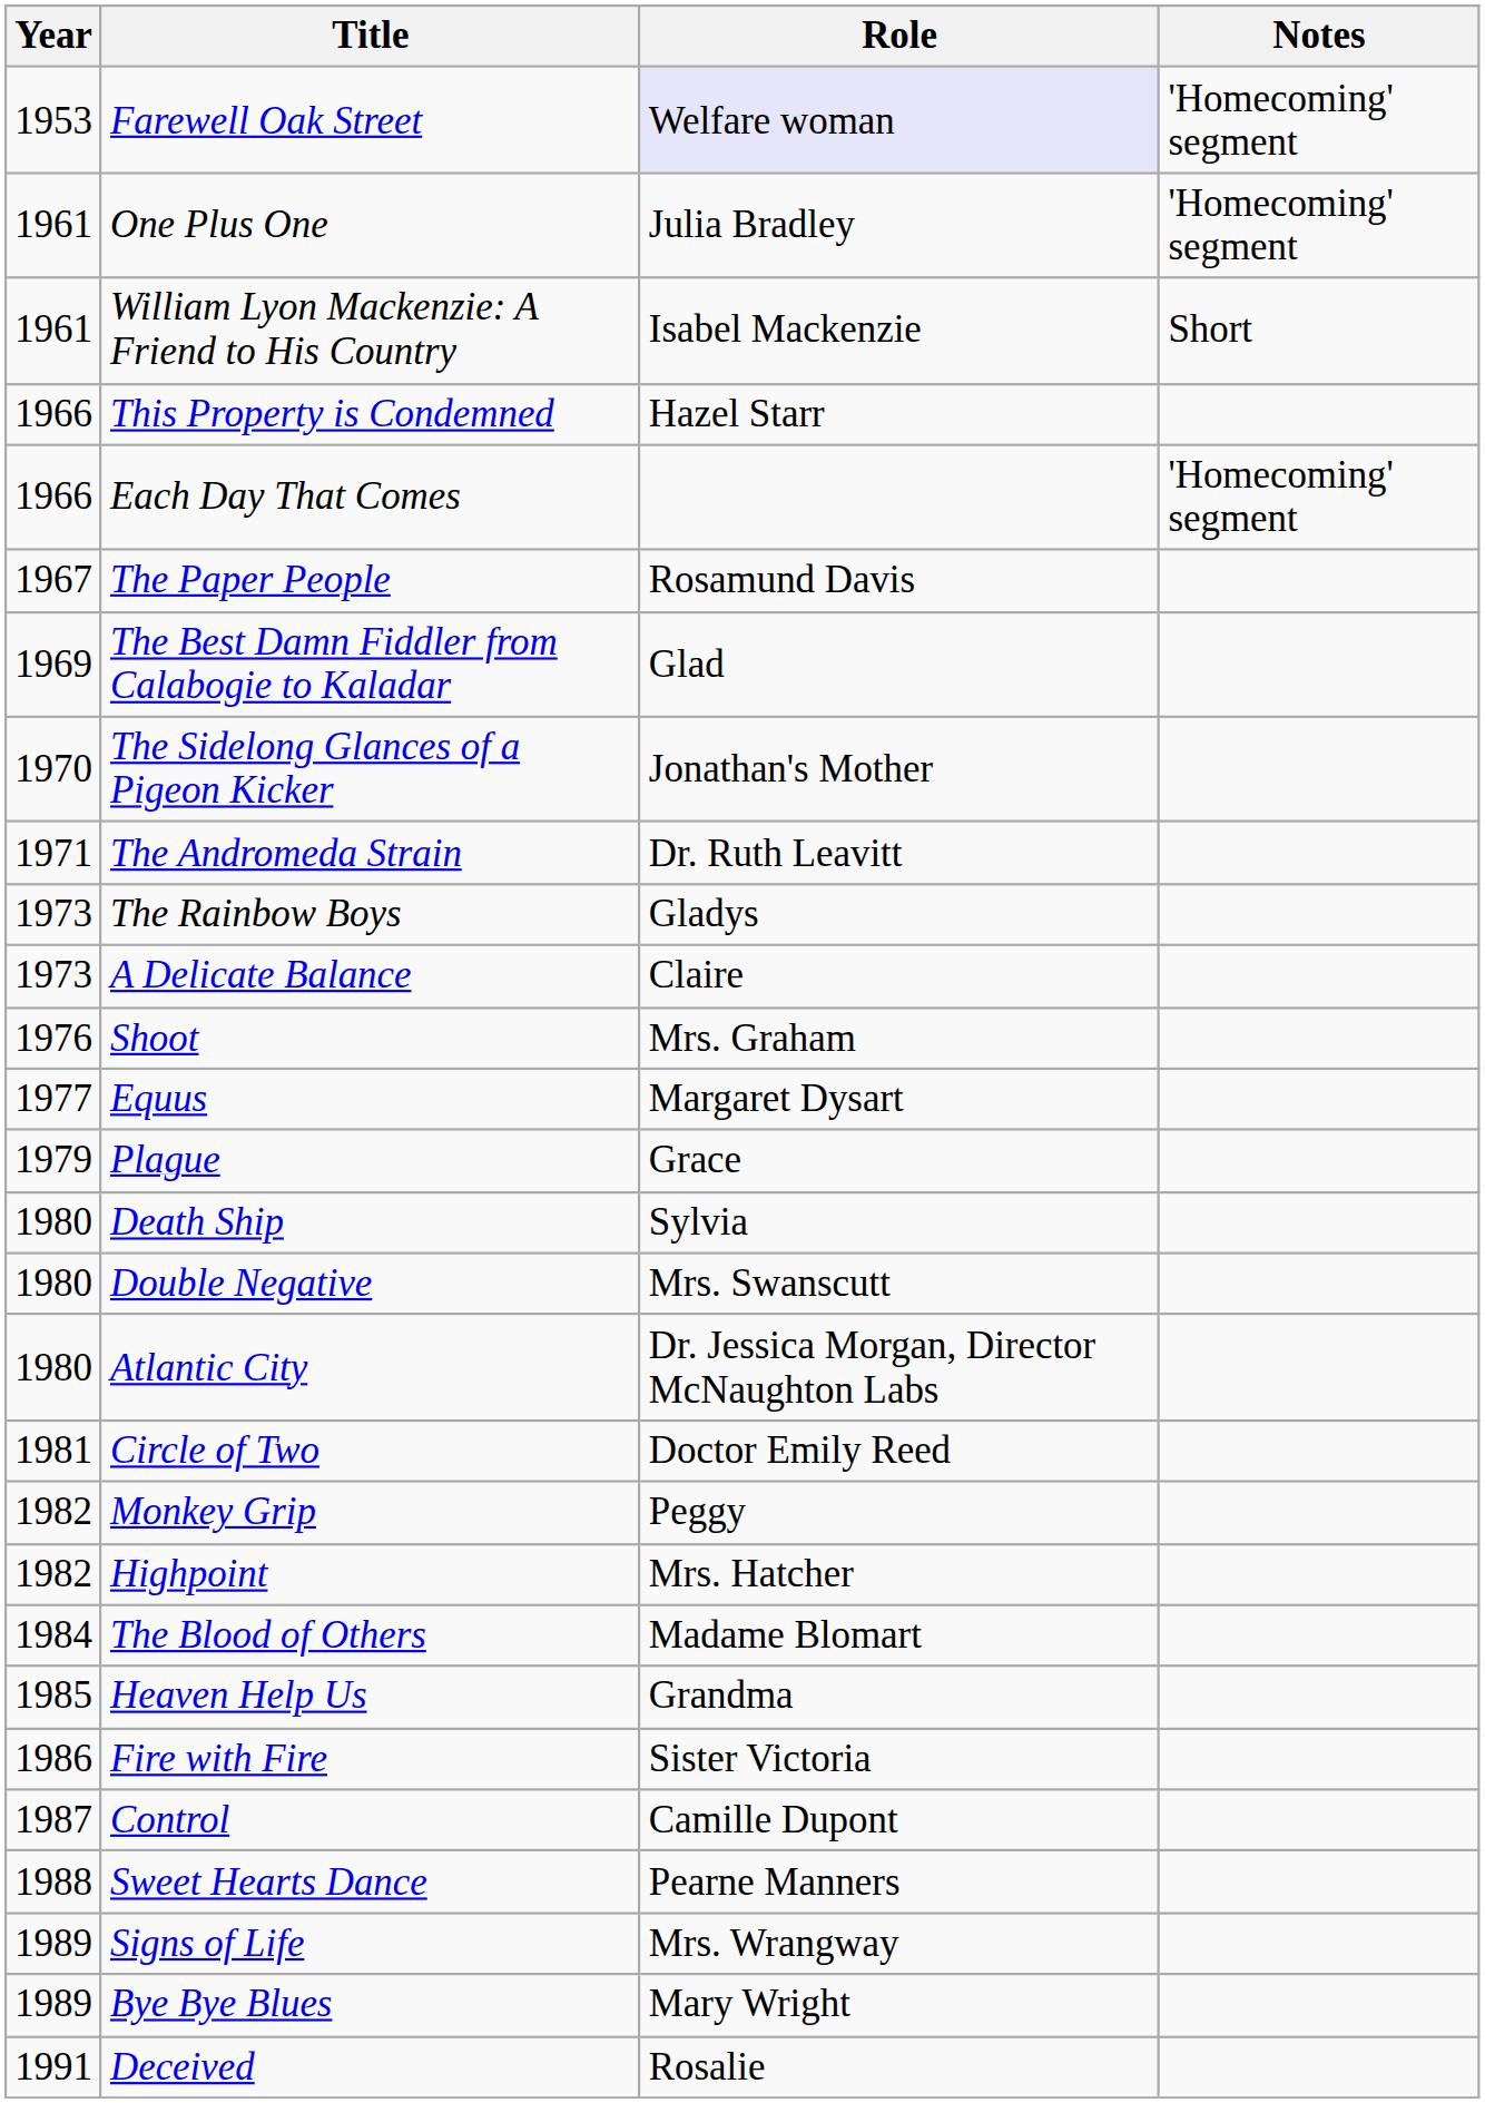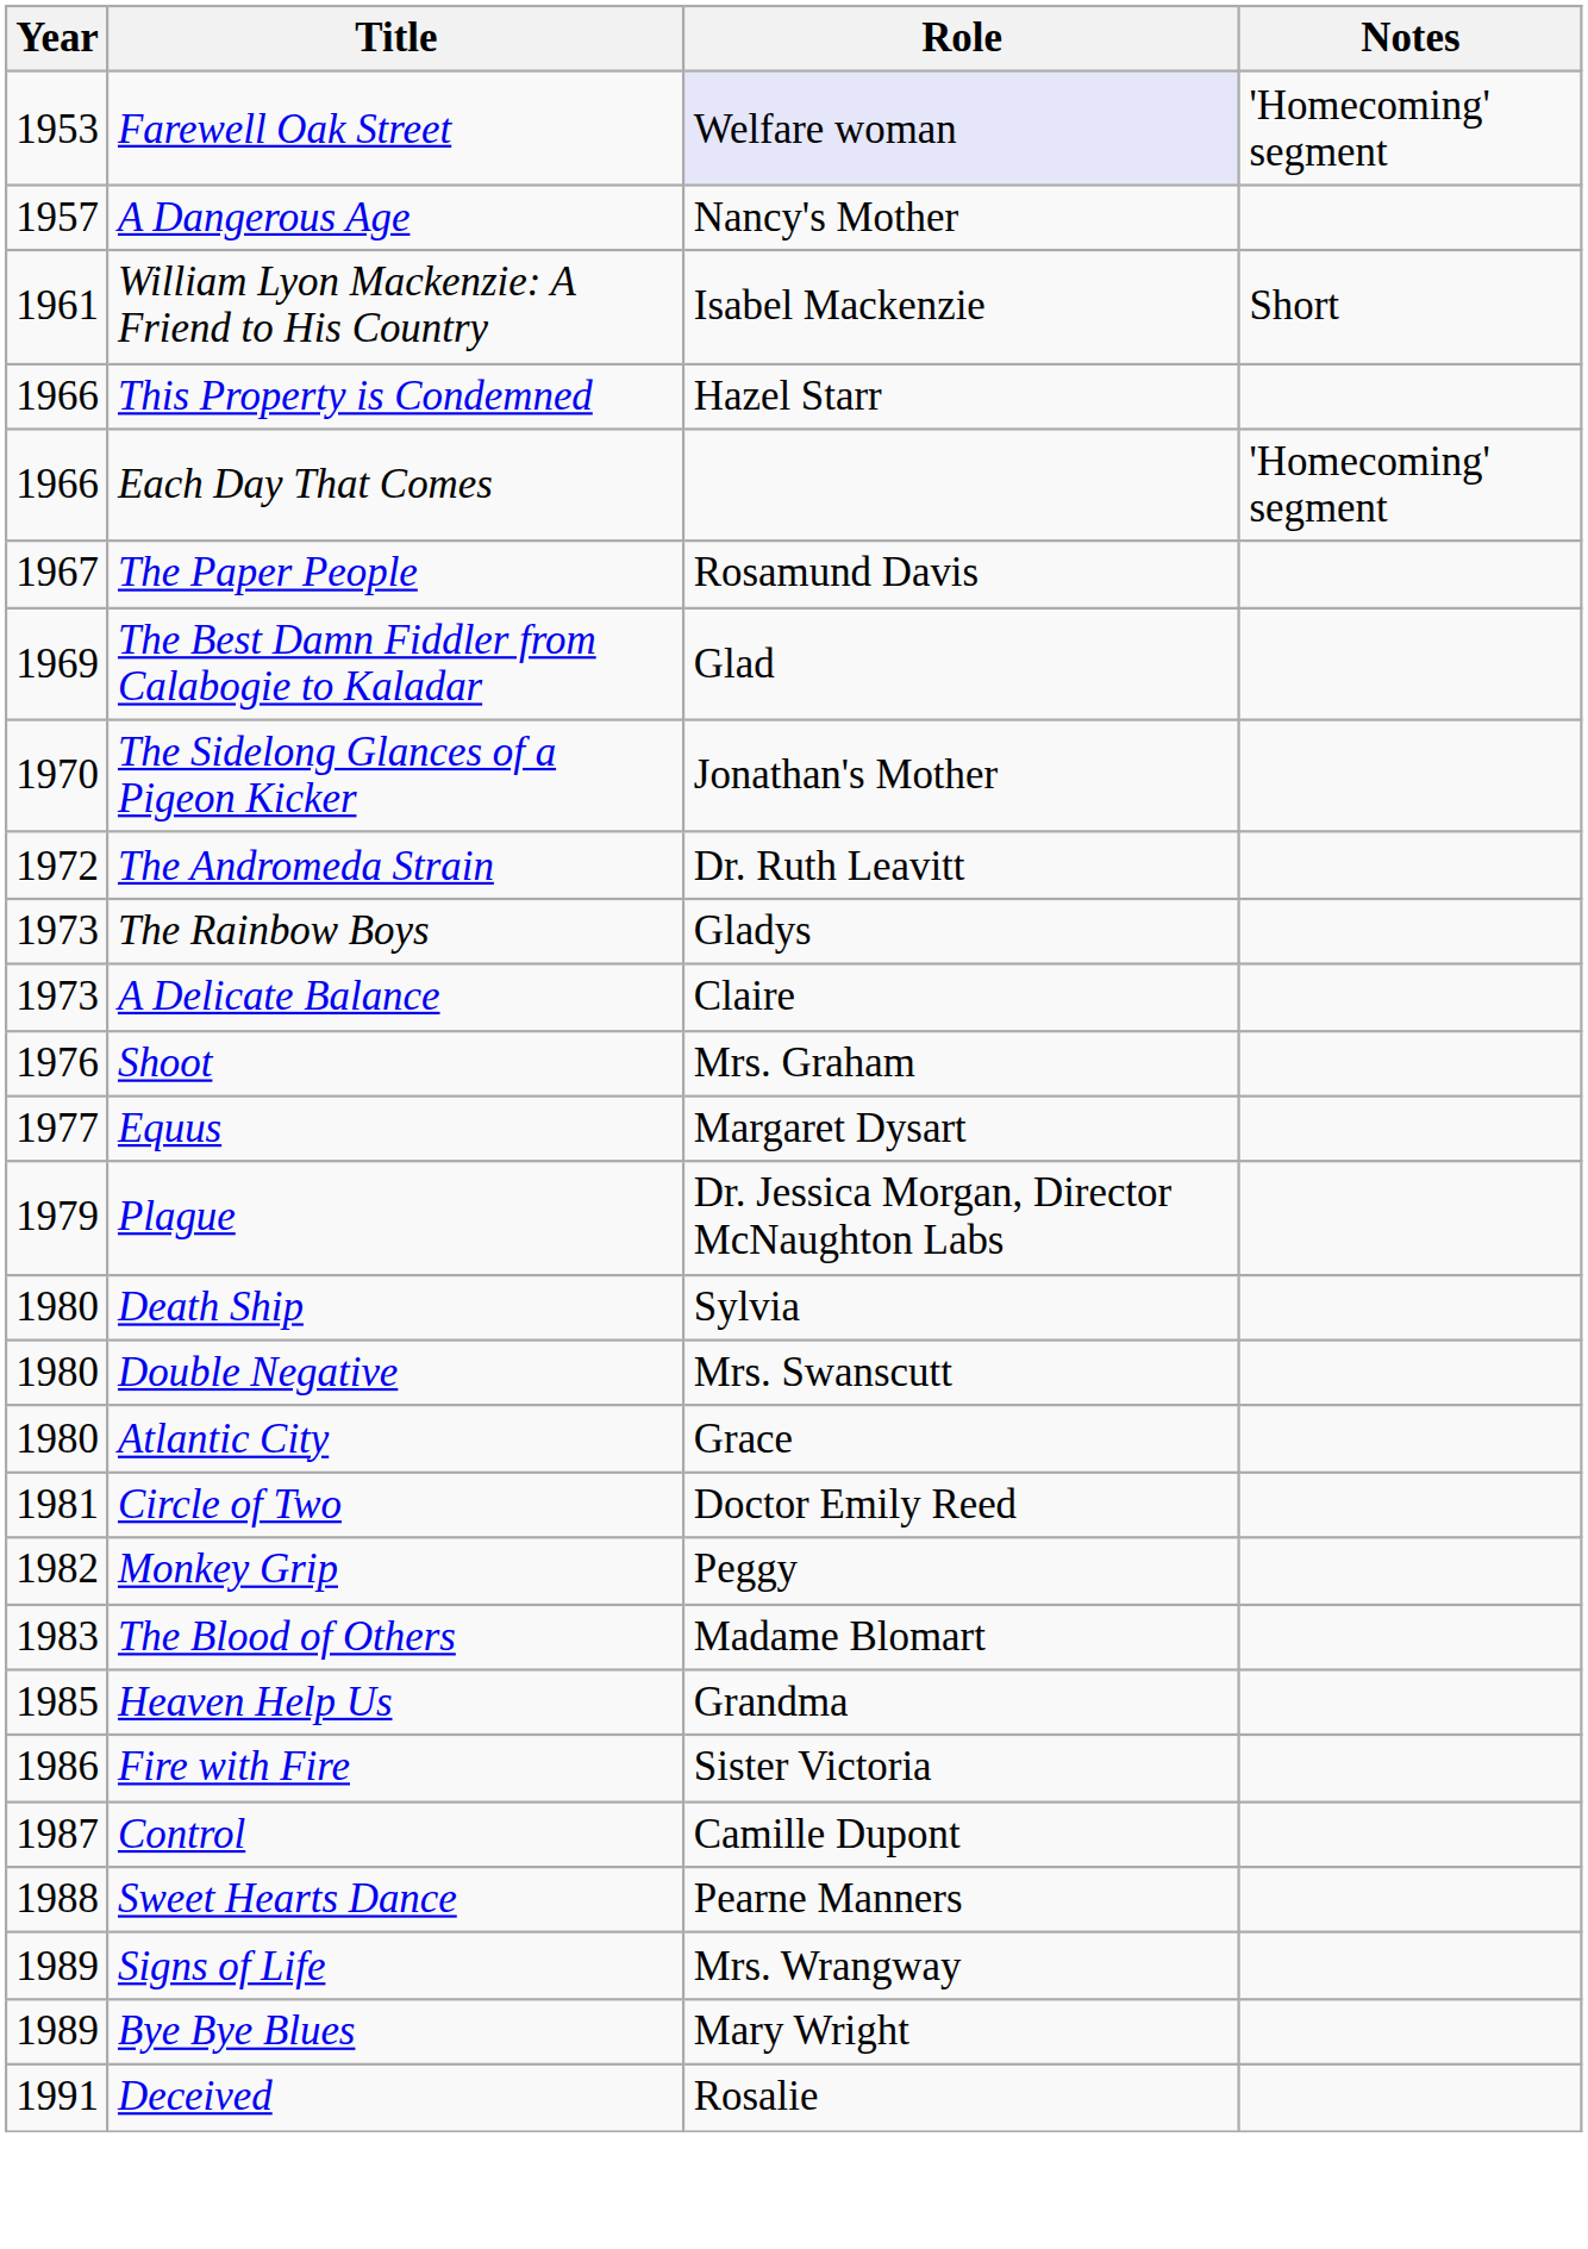+ row: 1957 | A Dangerous Age | Nancy's Mother
- row: 1961 | One Plus One | Julia Bradley | 'Homecoming' segment
The Andromeda Strain | Year: 1971 -> 1972
Plague | Role: Grace -> Dr. Jessica Morgan, Director McNaughton Labs
Atlantic City | Role: Dr. Jessica Morgan, Director McNaughton Labs -> Grace
- row: 1982 | Highpoint | Mrs. Hatcher
The Blood of Others | Year: 1984 -> 1983
